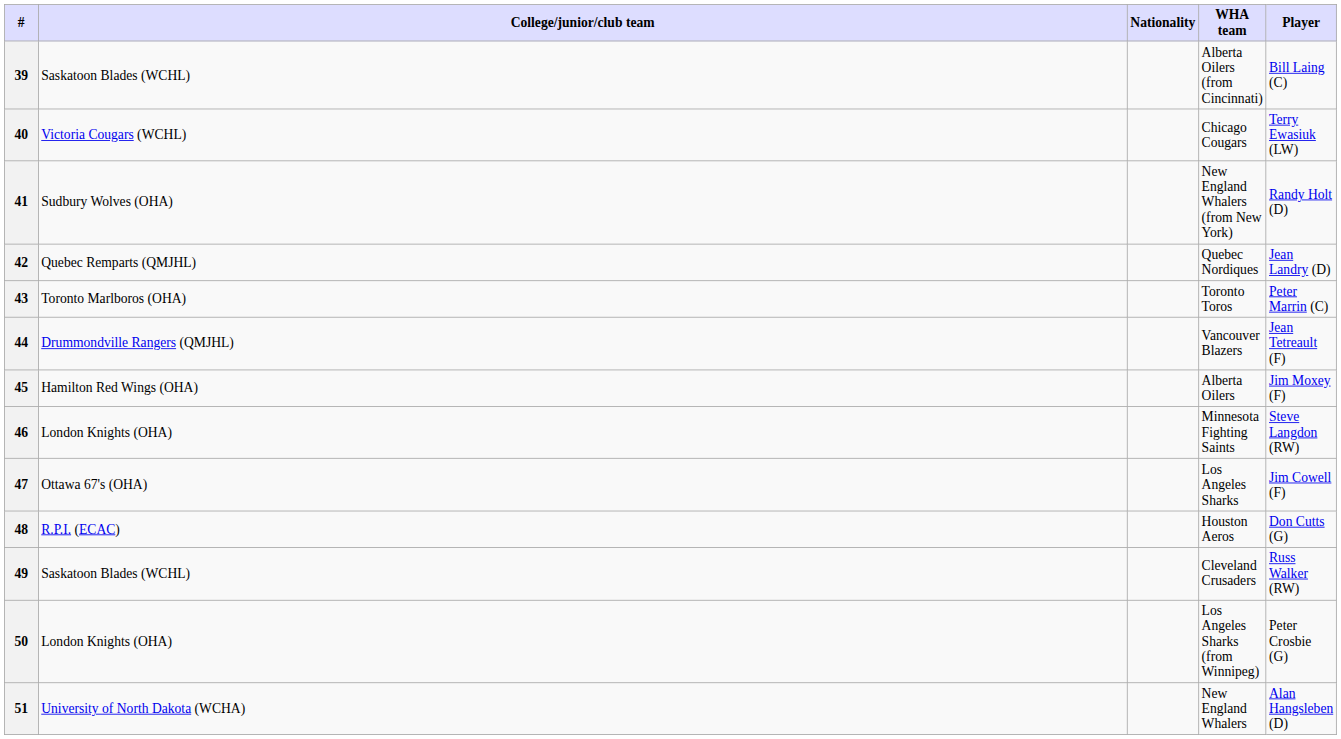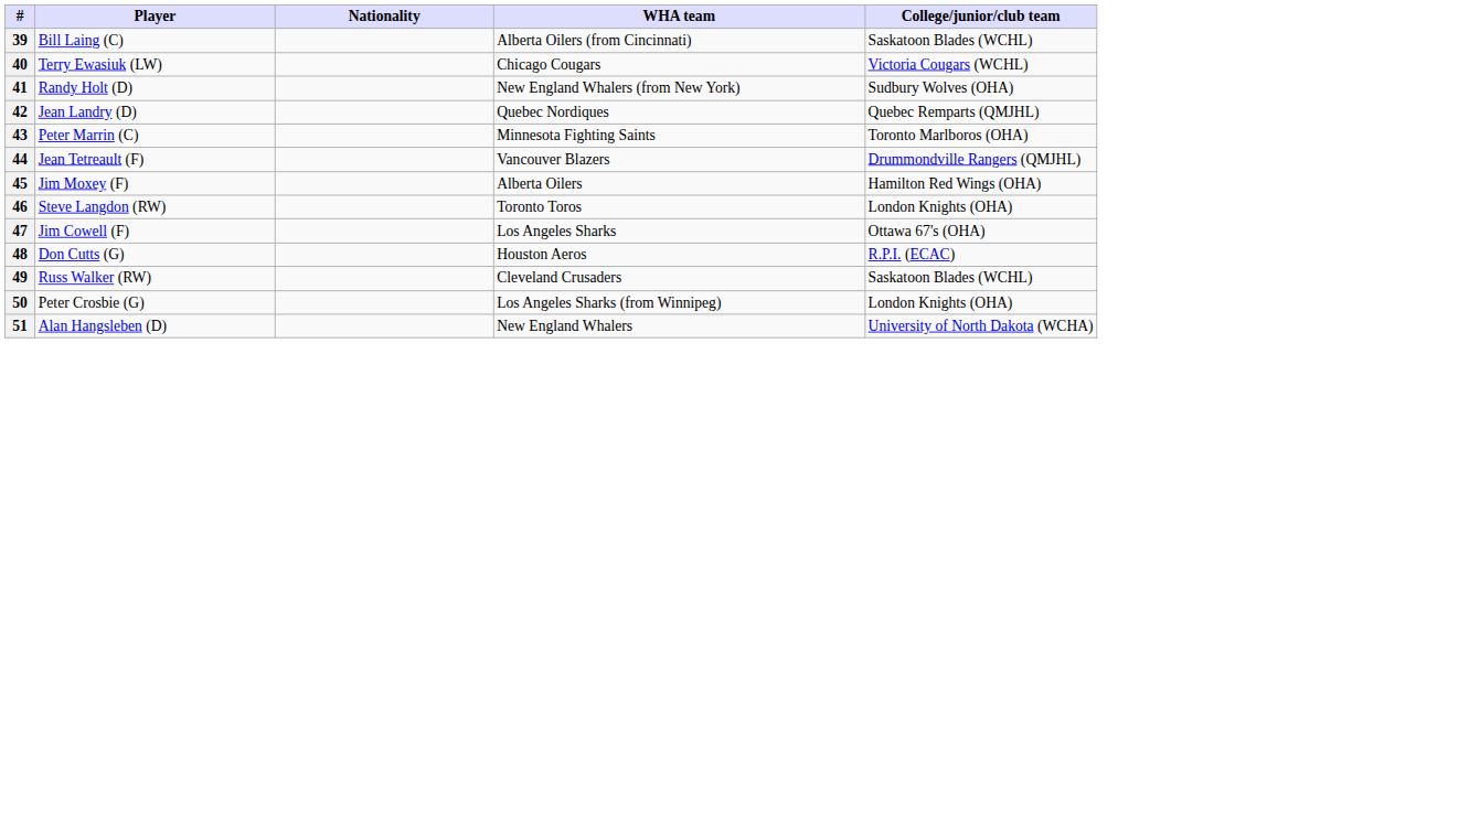columns swapped: Player <-> College/junior/club team
43 | WHA team: Toronto Toros -> Minnesota Fighting Saints
46 | WHA team: Minnesota Fighting Saints -> Toronto Toros
